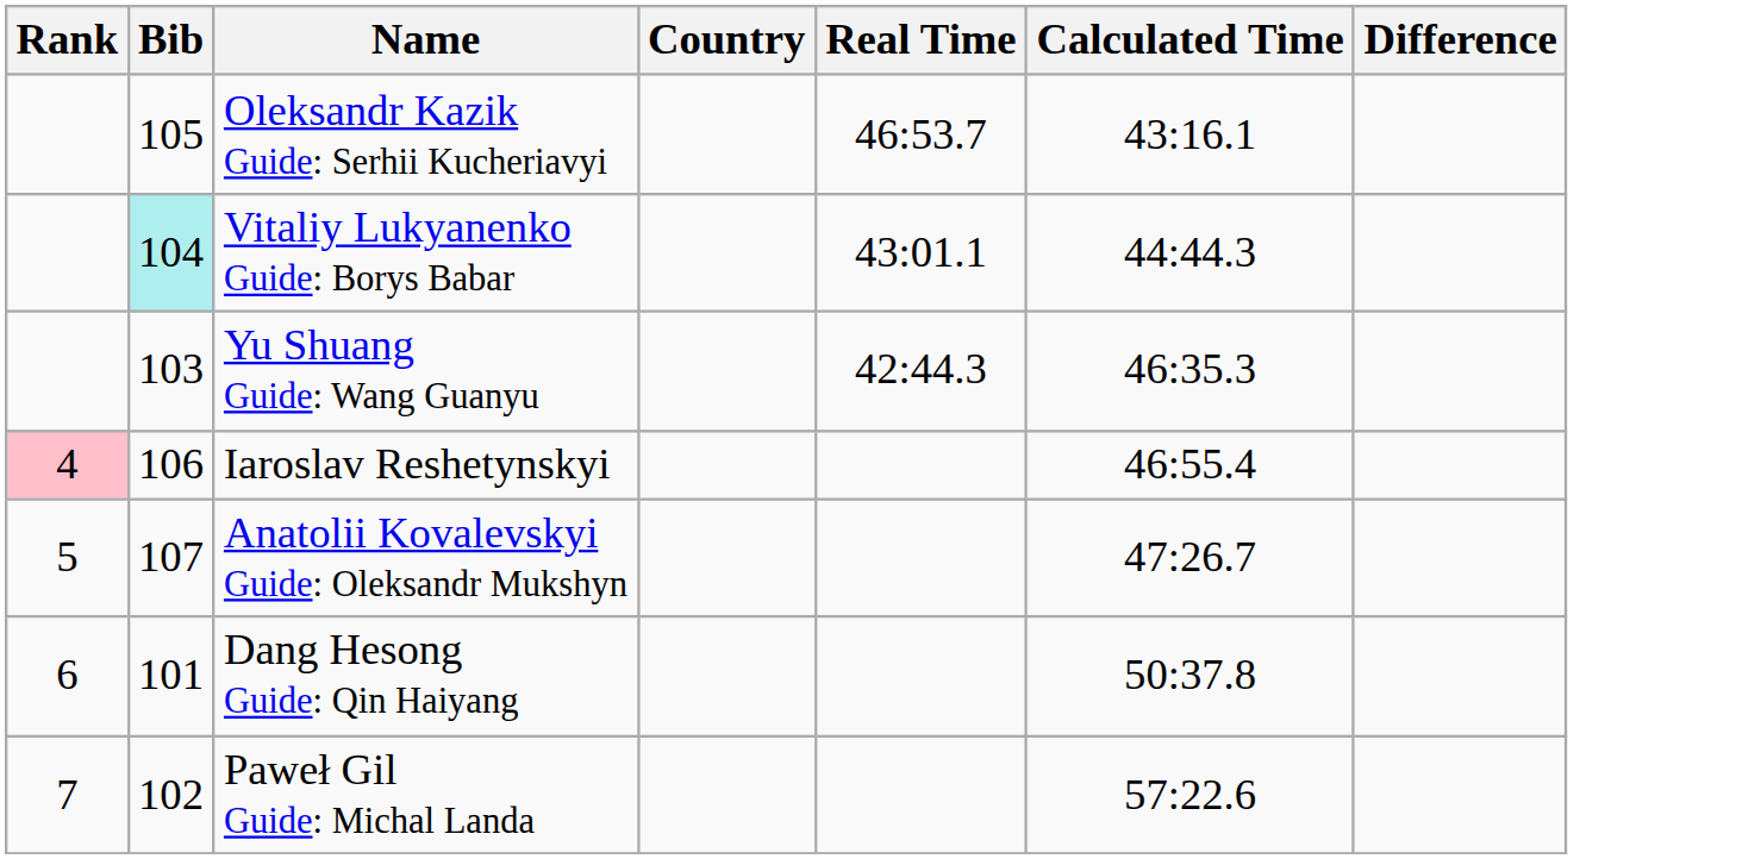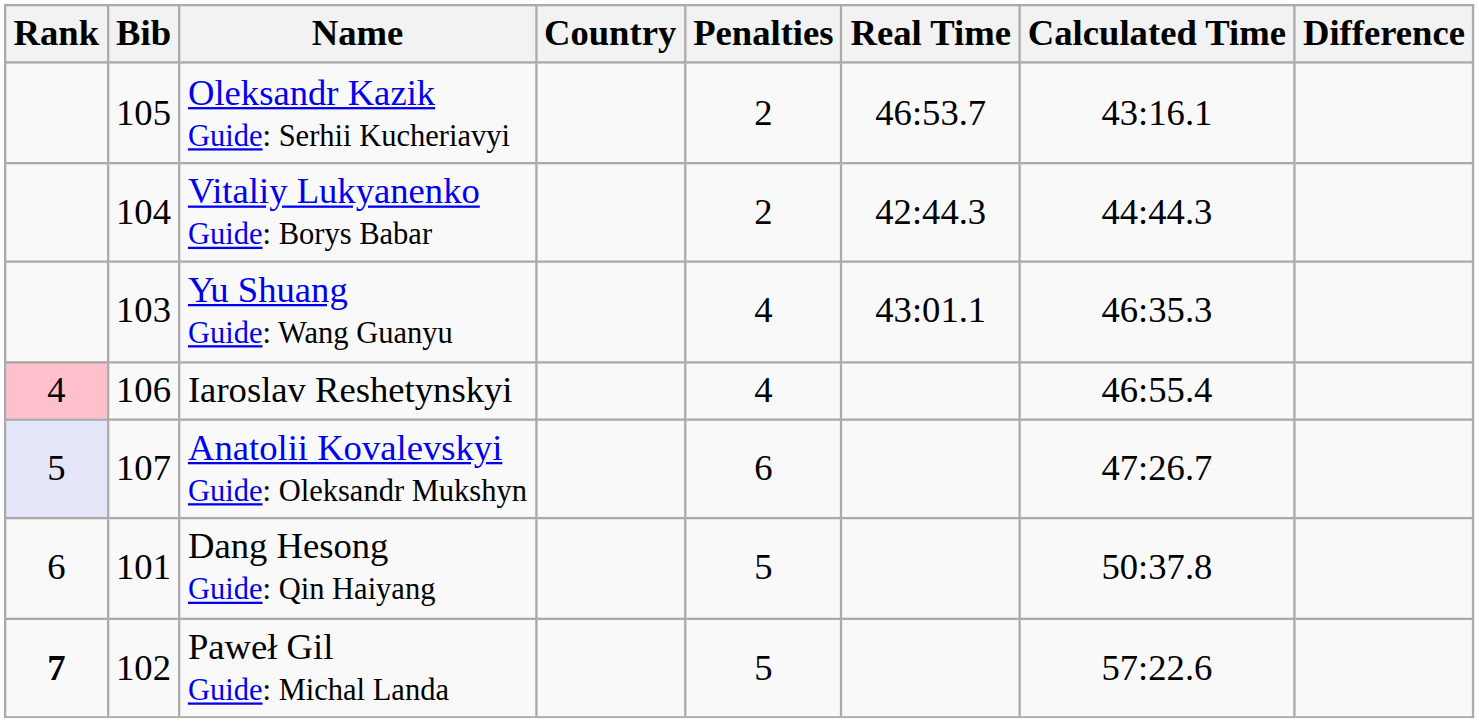+ column: Penalties | 2 | 2 | 4 | 4 | 6 | 5 | 5
Vitaliy Lukyanenko Guide: Borys Babar | Bib: paleturquoise background -> no background
Vitaliy Lukyanenko Guide: Borys Babar | Real Time: 43:01.1 -> 42:44.3
Yu Shuang Guide: Wang Guanyu | Real Time: 42:44.3 -> 43:01.1
Anatolii Kovalevskyi Guide: Oleksandr Mukshyn | Rank: no background -> lavender background
Paweł Gil Guide: Michal Landa | Rank: normal -> bold
